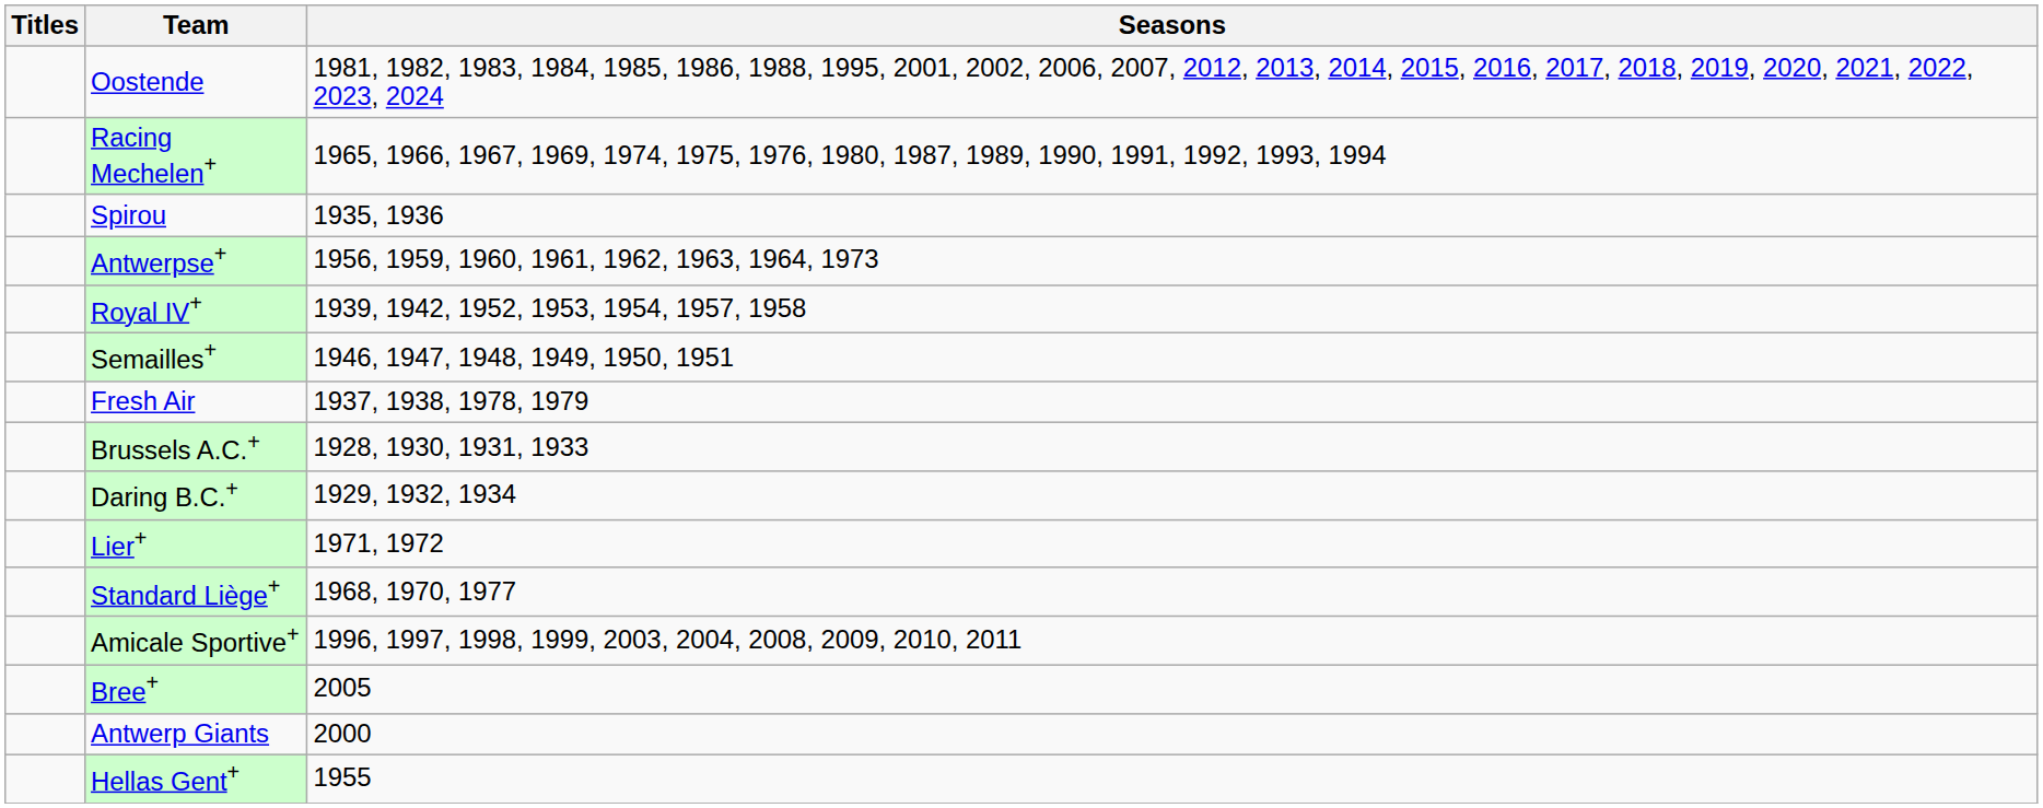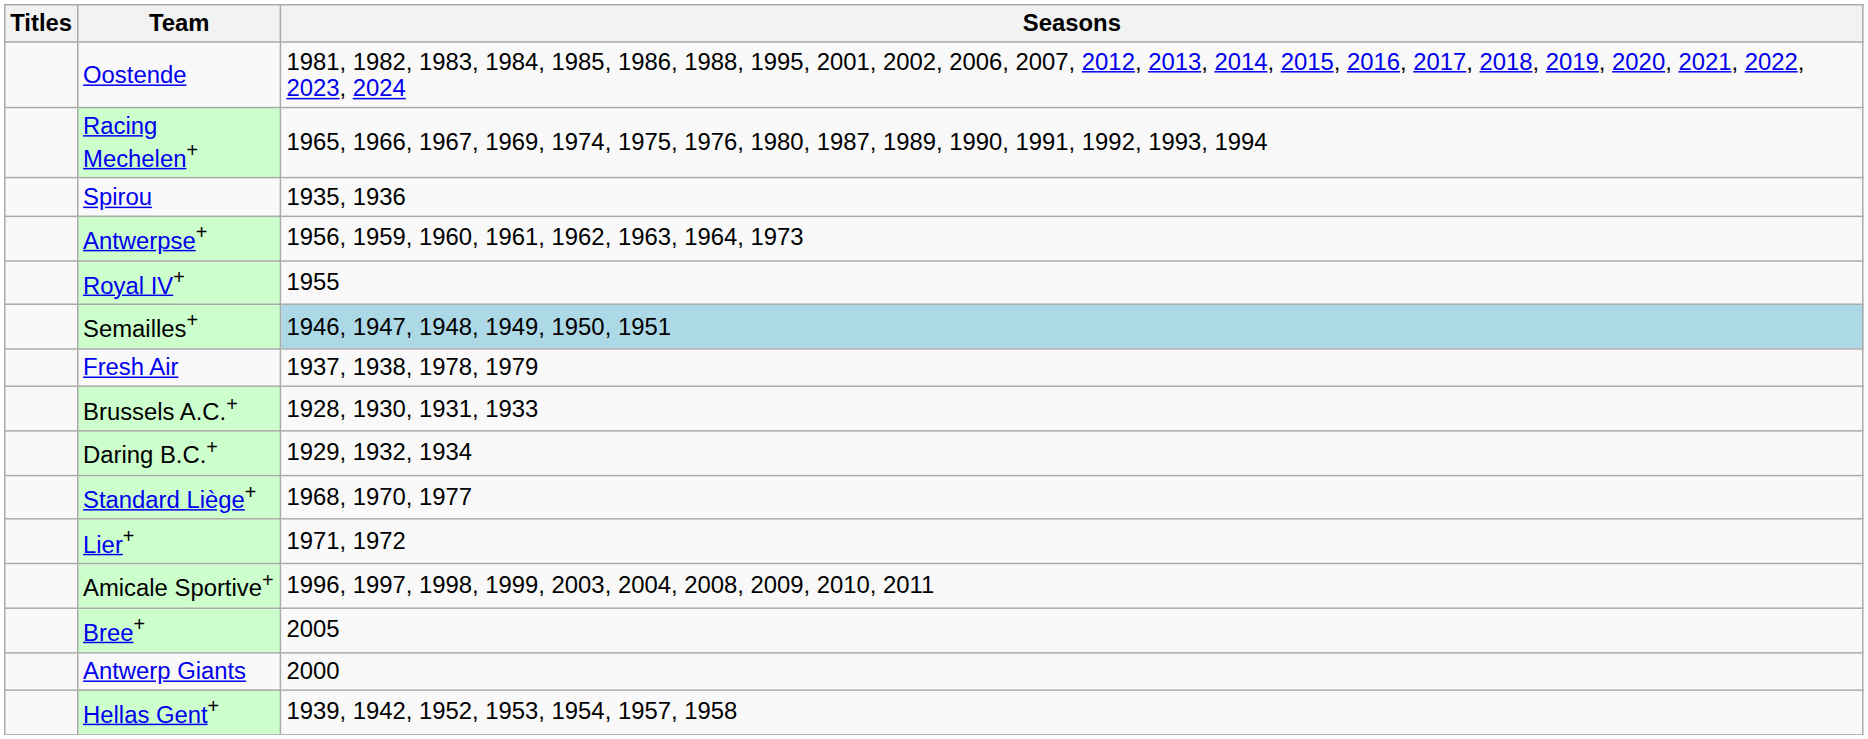Royal IV+ | Seasons: 1939, 1942, 1952, 1953, 1954, 1957, 1958 -> 1955
Semailles+ | Seasons: no background -> lightblue background
rows swapped: Standard Liège+ <-> Lier+
Hellas Gent+ | Seasons: 1955 -> 1939, 1942, 1952, 1953, 1954, 1957, 1958
